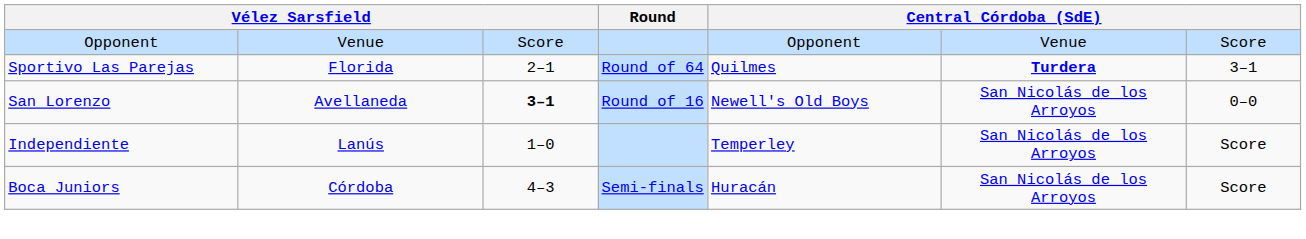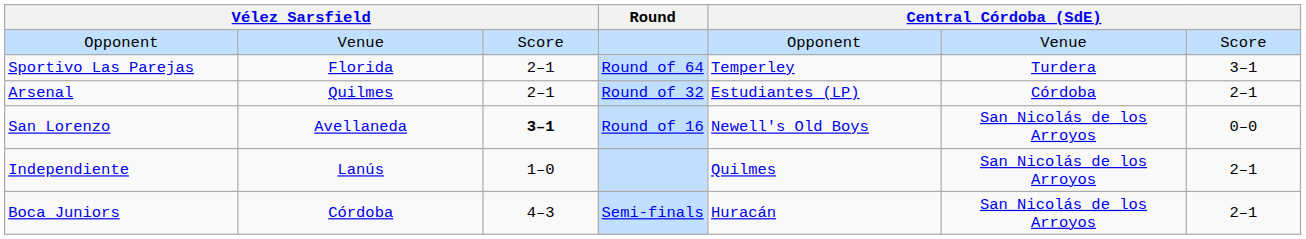Sportivo Las Parejas | column 5: Quilmes -> Temperley
Sportivo Las Parejas | column 6: bold -> normal
+ row: Arsenal | Quilmes | 2–1 | Round of 32 | Estudiantes (LP) | Córdoba | 2–1
Independiente | column 5: Temperley -> Quilmes
Independiente | column 7: Score -> 2–1
Boca Juniors | column 7: Score -> 2–1
